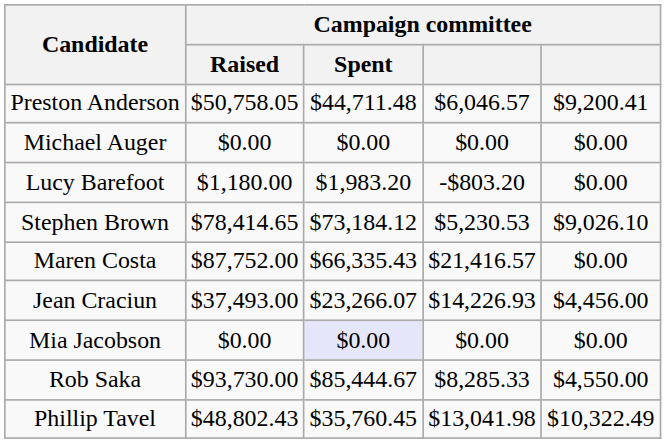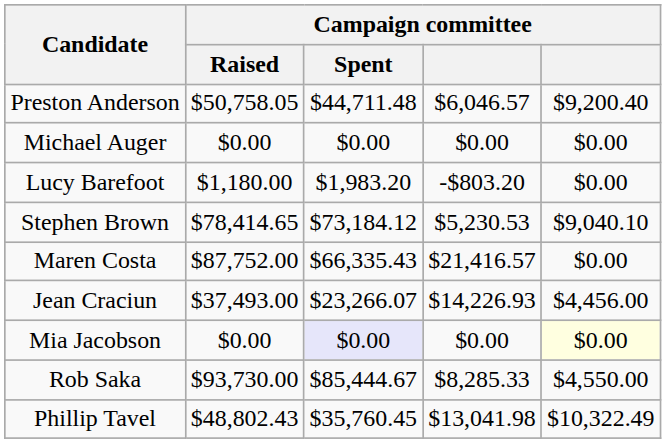Preston Anderson | column 5: $9,200.41 -> $9,200.40
Stephen Brown | column 5: $9,026.10 -> $9,040.10
Mia Jacobson | column 5: no background -> lightyellow background
